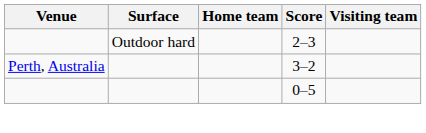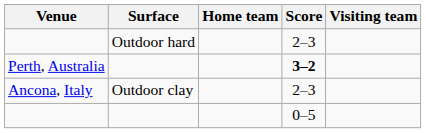Perth, Australia | Score: normal -> bold
+ row: Ancona, Italy | Outdoor clay | 2–3
